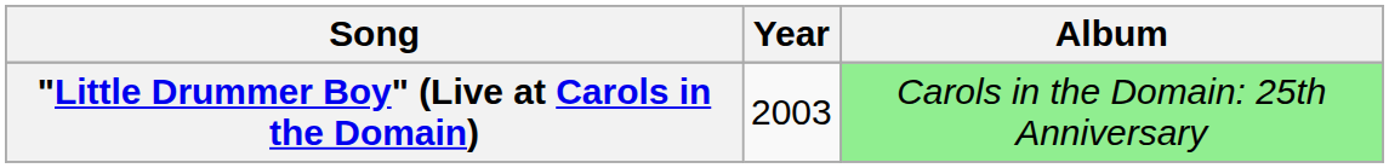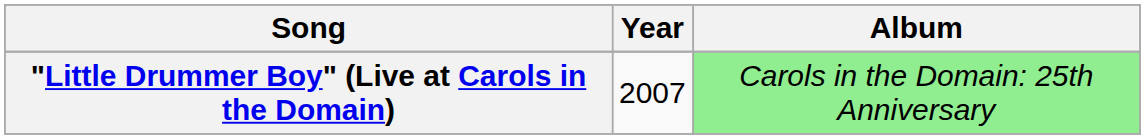"Little Drummer Boy" (Live at Carols in the Domain) | Year: 2003 -> 2007
